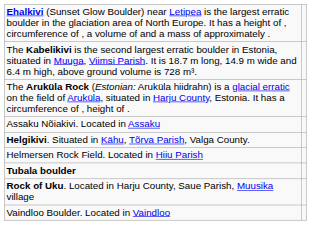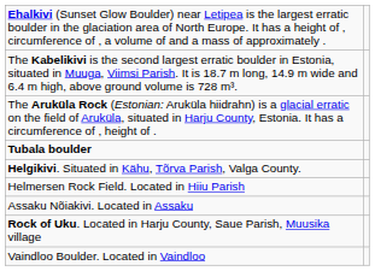rows swapped: Assaku Nõiakivi. Located in Assaku <-> Tubala boulder
